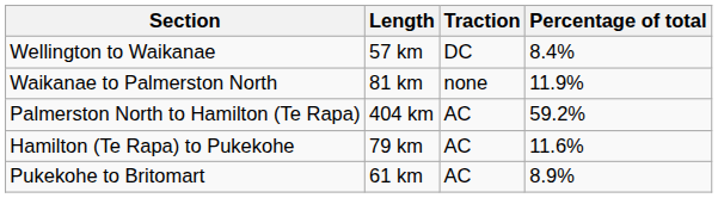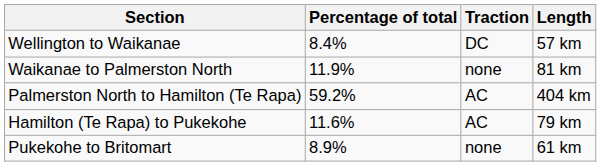columns swapped: Length <-> Percentage of total
Pukekohe to Britomart | Traction: AC -> none
